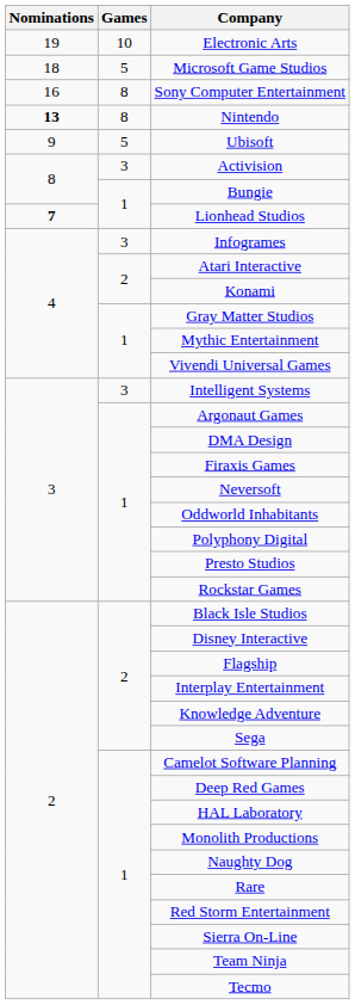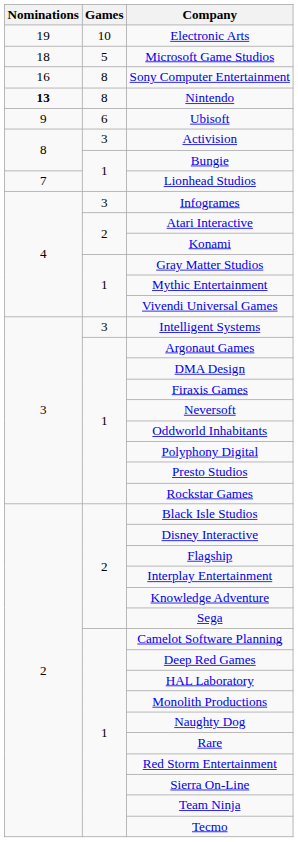Ubisoft | Games: 5 -> 6
Lionhead Studios | Nominations: bold -> normal
